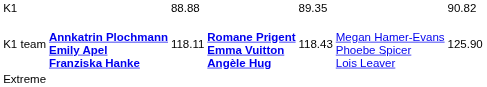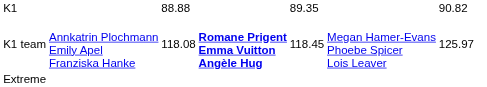K1 team | column 2: bold -> normal
K1 team | column 3: 118.11 -> 118.08
K1 team | column 5: 118.43 -> 118.45
K1 team | column 7: 125.90 -> 125.97
